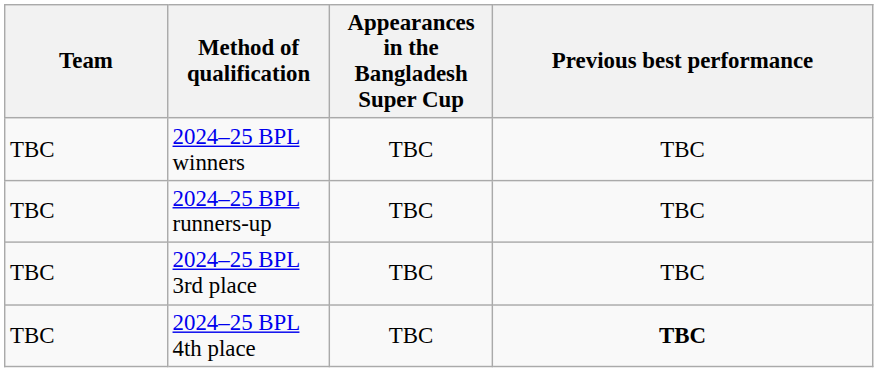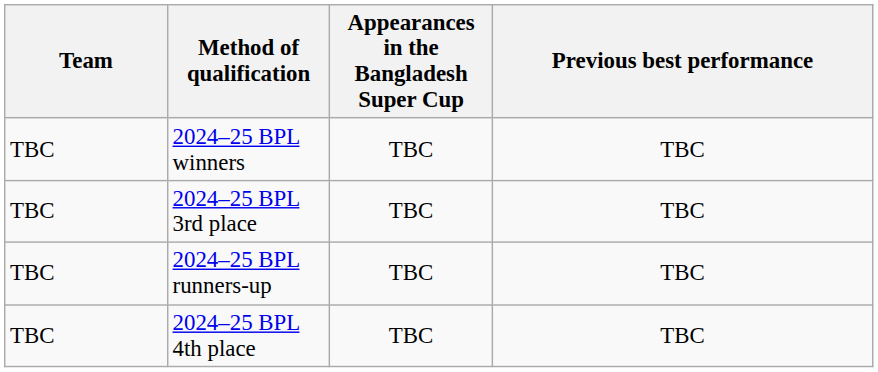rows swapped: 2024–25 BPL runners-up <-> 2024–25 BPL 3rd place
2024–25 BPL 4th place | Previous best performance: bold -> normal
